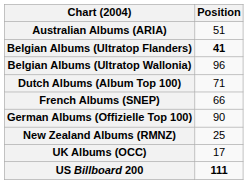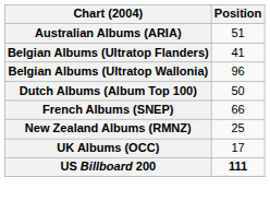Belgian Albums (Ultratop Flanders) | Position: bold -> normal
Dutch Albums (Album Top 100) | Position: 71 -> 50
- row: German Albums (Offizielle Top 100) | 90
